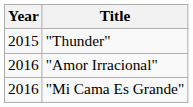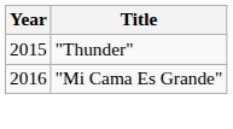- row: 2016 | "Amor Irracional"
